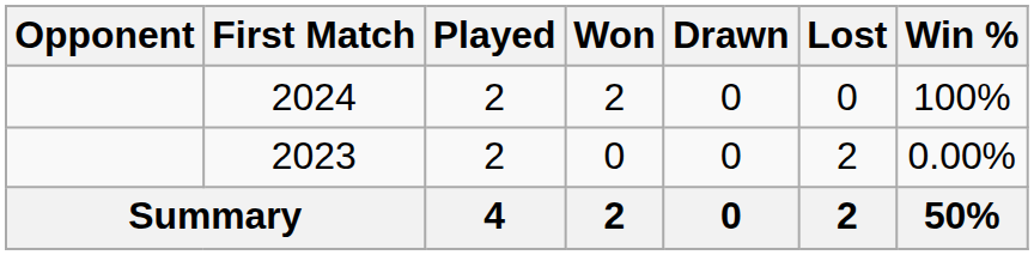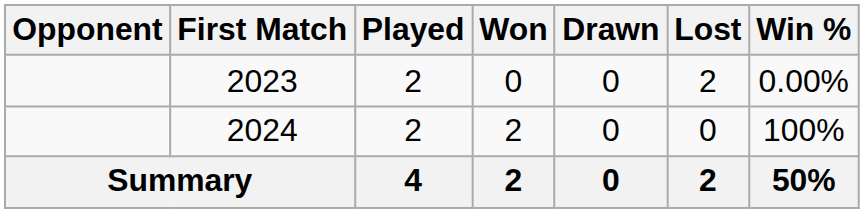rows swapped: 2023 <-> 2024
